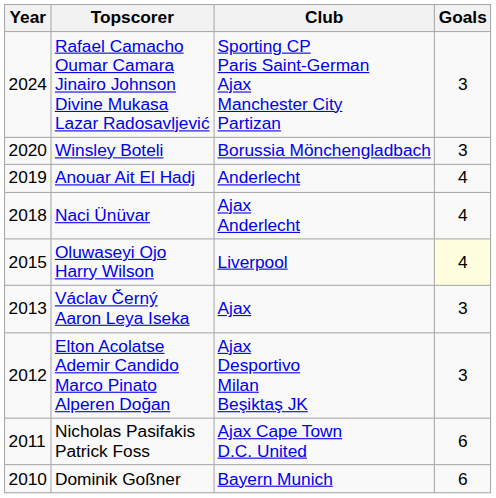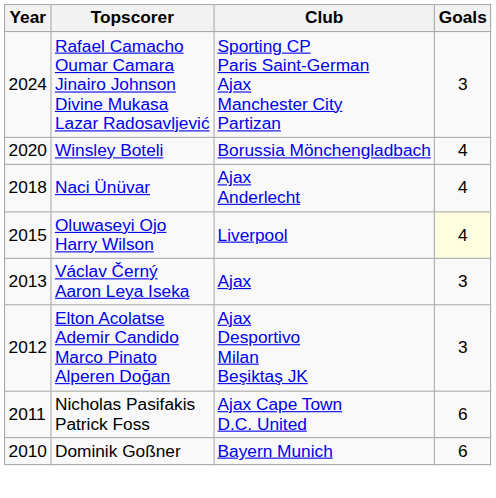Winsley Boteli | Goals: 3 -> 4
- row: 2019 | Anouar Ait El Hadj | Anderlecht | 4
